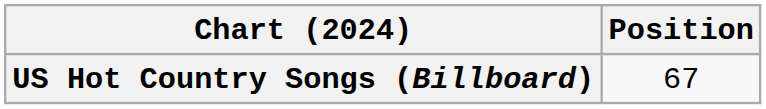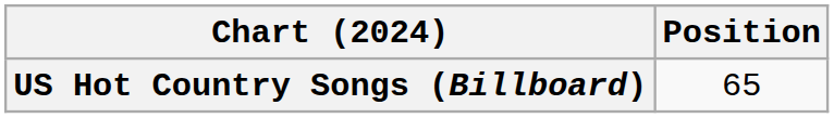US Hot Country Songs (Billboard) | Position: 67 -> 65
